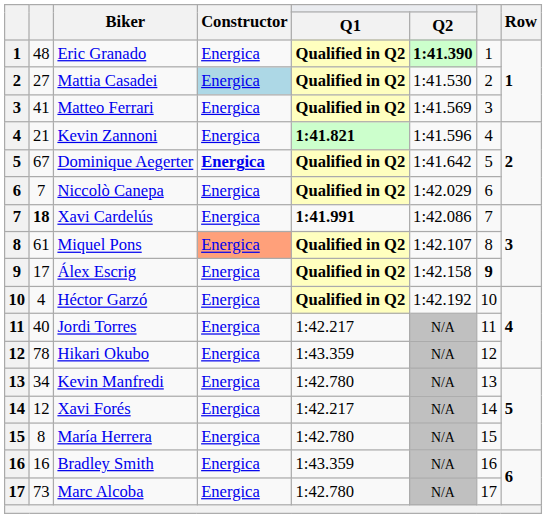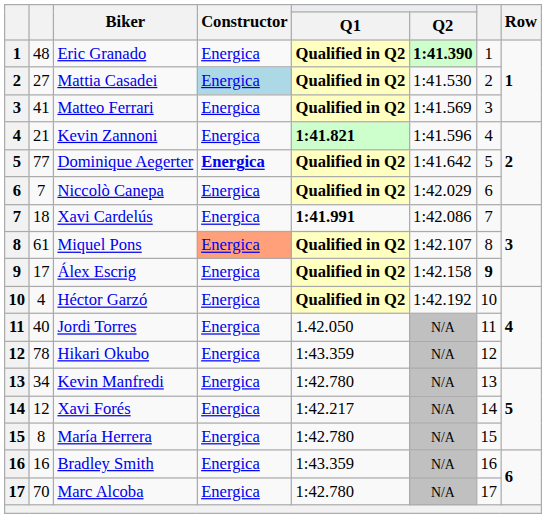Dominique Aegerter | column 2: 67 -> 77
Xavi Cardelús | column 2: bold -> normal
Jordi Torres | Q1: 1:42.217 -> 1.42.050
Marc Alcoba | column 2: 73 -> 70
